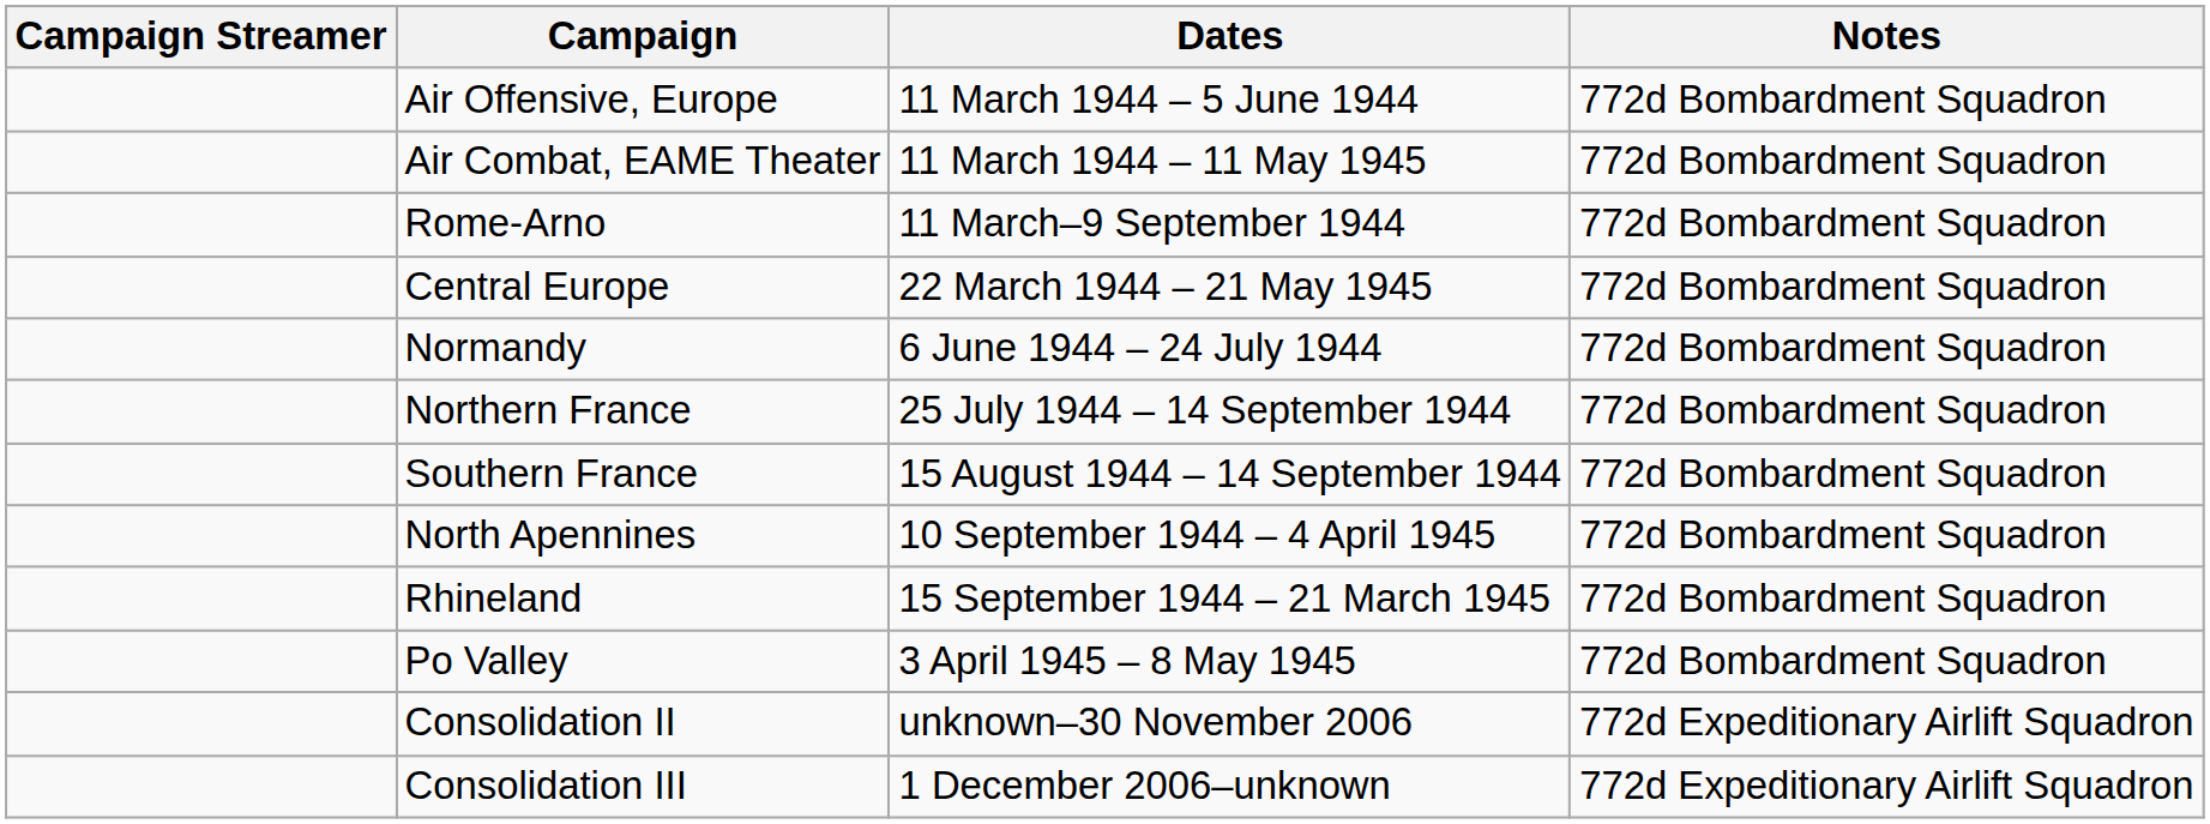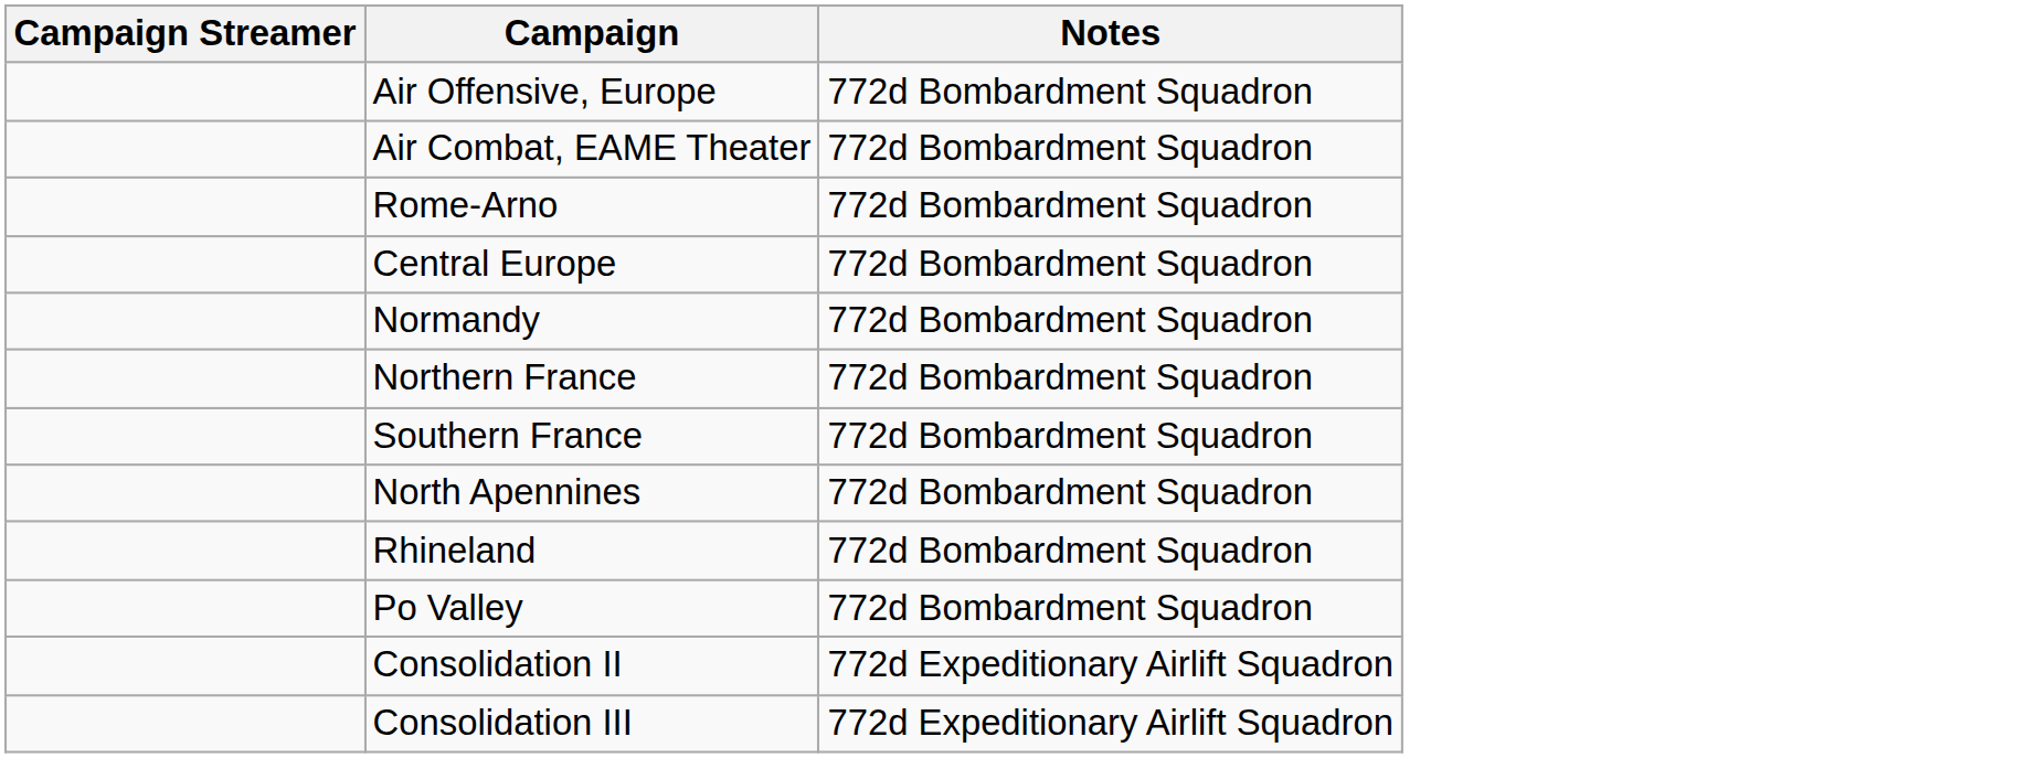- column: Dates | 11 March 1944 – 5 June 1944 | 11 March 1944 – 11 May 1945 | 11 March–9 September 1944 | 22 March 1944 – 21 May 1945 | 6 June 1944 – 24 July 1944 | 25 July 1944 – 14 September 1944 | 15 August 1944 – 14 September 1944 | 10 September 1944 – 4 April 1945 | 15 September 1944 – 21 March 1945 | 3 April 1945 – 8 May 1945 | unknown–30 November 2006 | 1 December 2006–unknown
